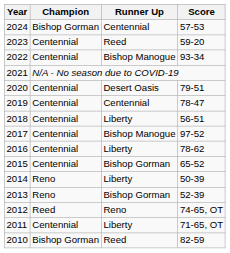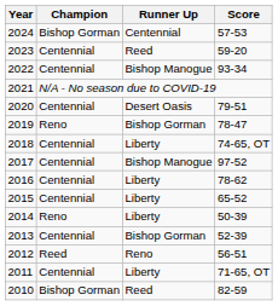2019 | Champion: Centennial -> Reno
2019 | Runner Up: Centennial -> Bishop Gorman
2018 | Score: 56-51 -> 74-65, OT
2015 | Runner Up: Bishop Gorman -> Liberty
2013 | Champion: Reno -> Centennial
2012 | Score: 74-65, OT -> 56-51
